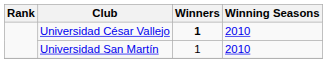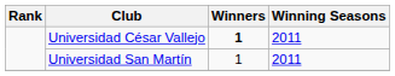Universidad César Vallejo | Winning Seasons: 2010 -> 2011
Universidad San Martín | Winning Seasons: 2010 -> 2011
